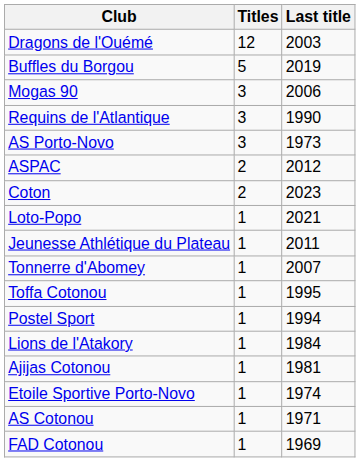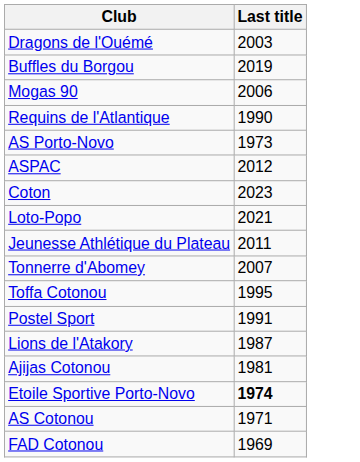- column: Titles | 12 | 5 | 3 | 3 | 3 | 2 | 2 | 1 | 1 | 1 | 1 | 1 | 1 | 1 | 1 | 1 | 1
Postel Sport | Last title: 1994 -> 1991
Lions de l'Atakory | Last title: 1984 -> 1987
Etoile Sportive Porto-Novo | Last title: normal -> bold
